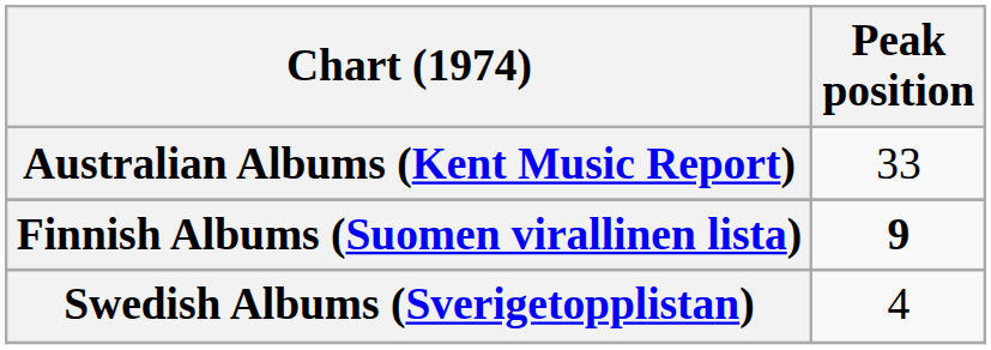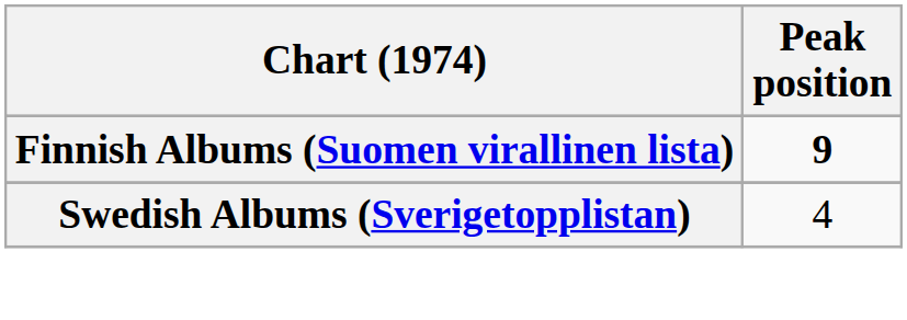- row: Australian Albums (Kent Music Report) | 33
